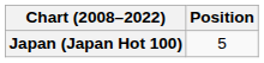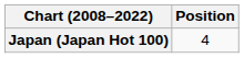Japan (Japan Hot 100) | Position: 5 -> 4
